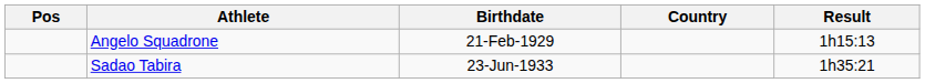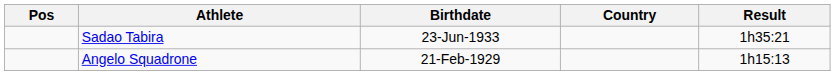rows swapped: Angelo Squadrone <-> Sadao Tabira
